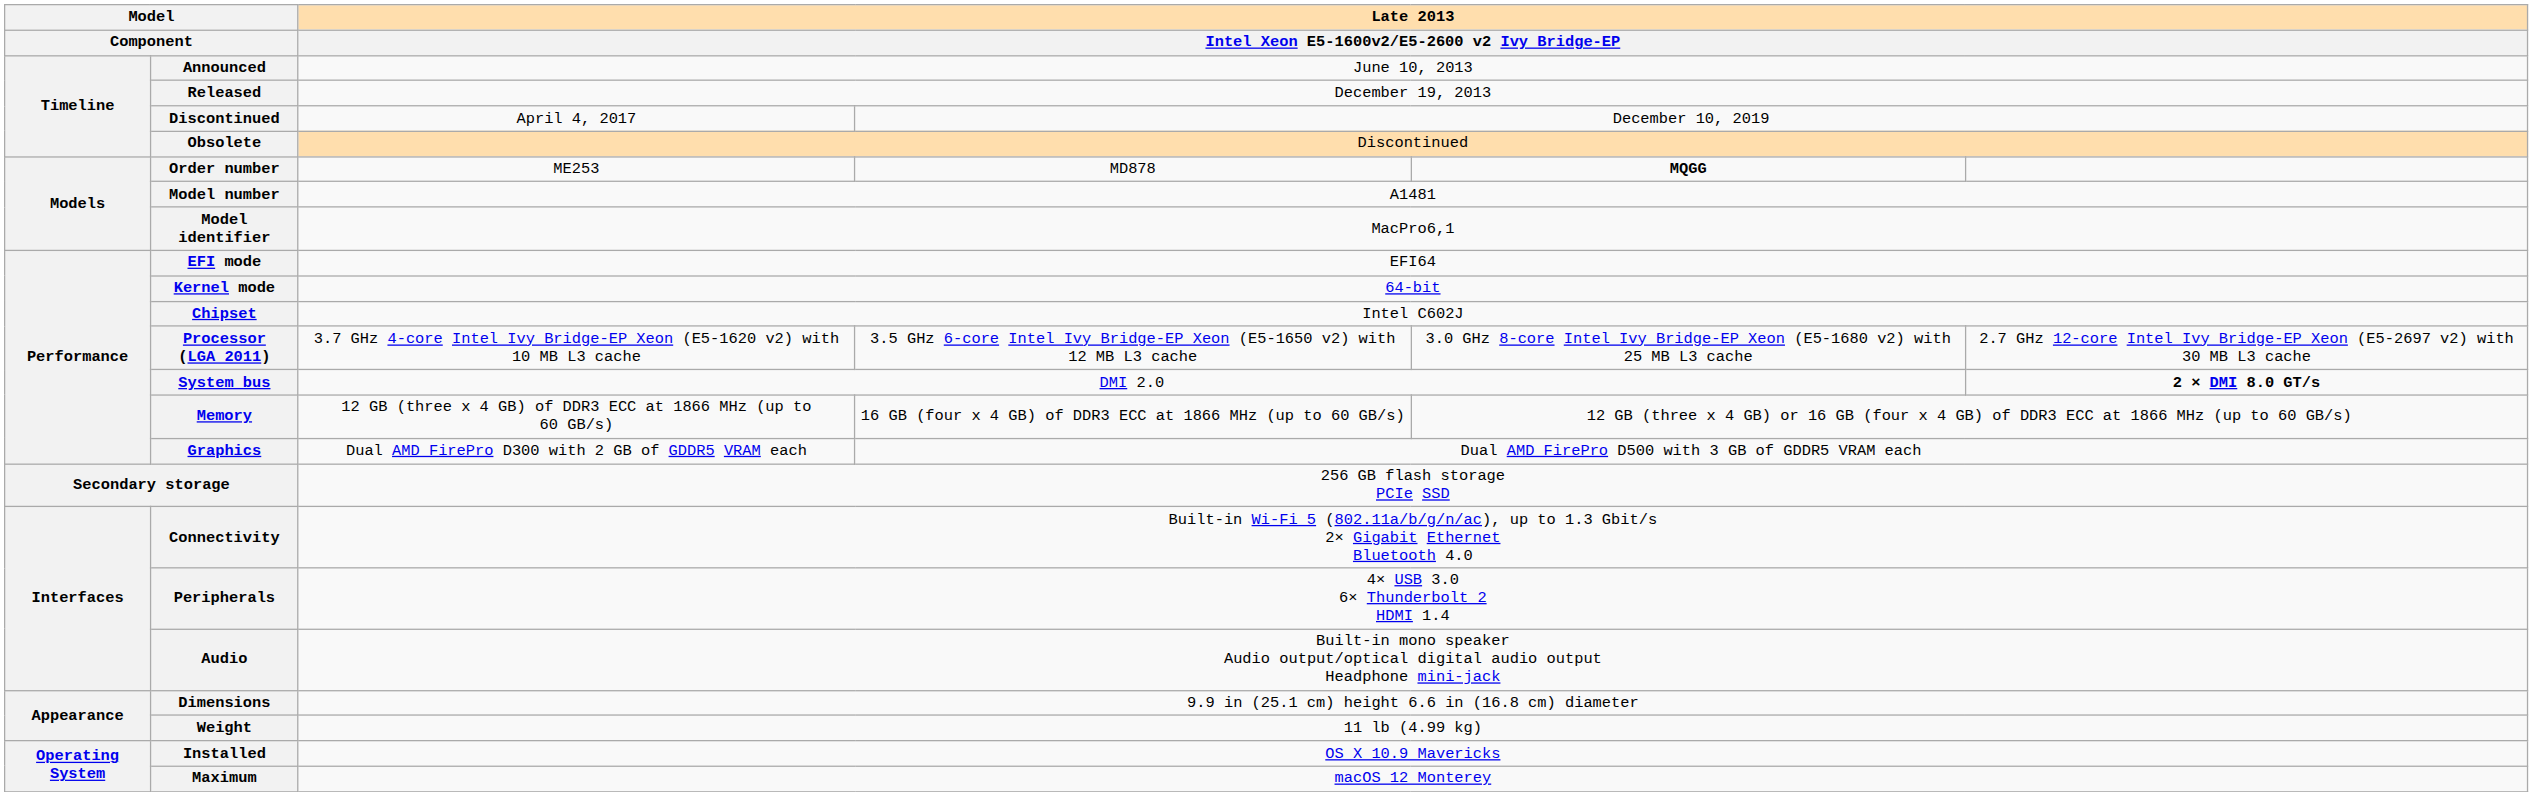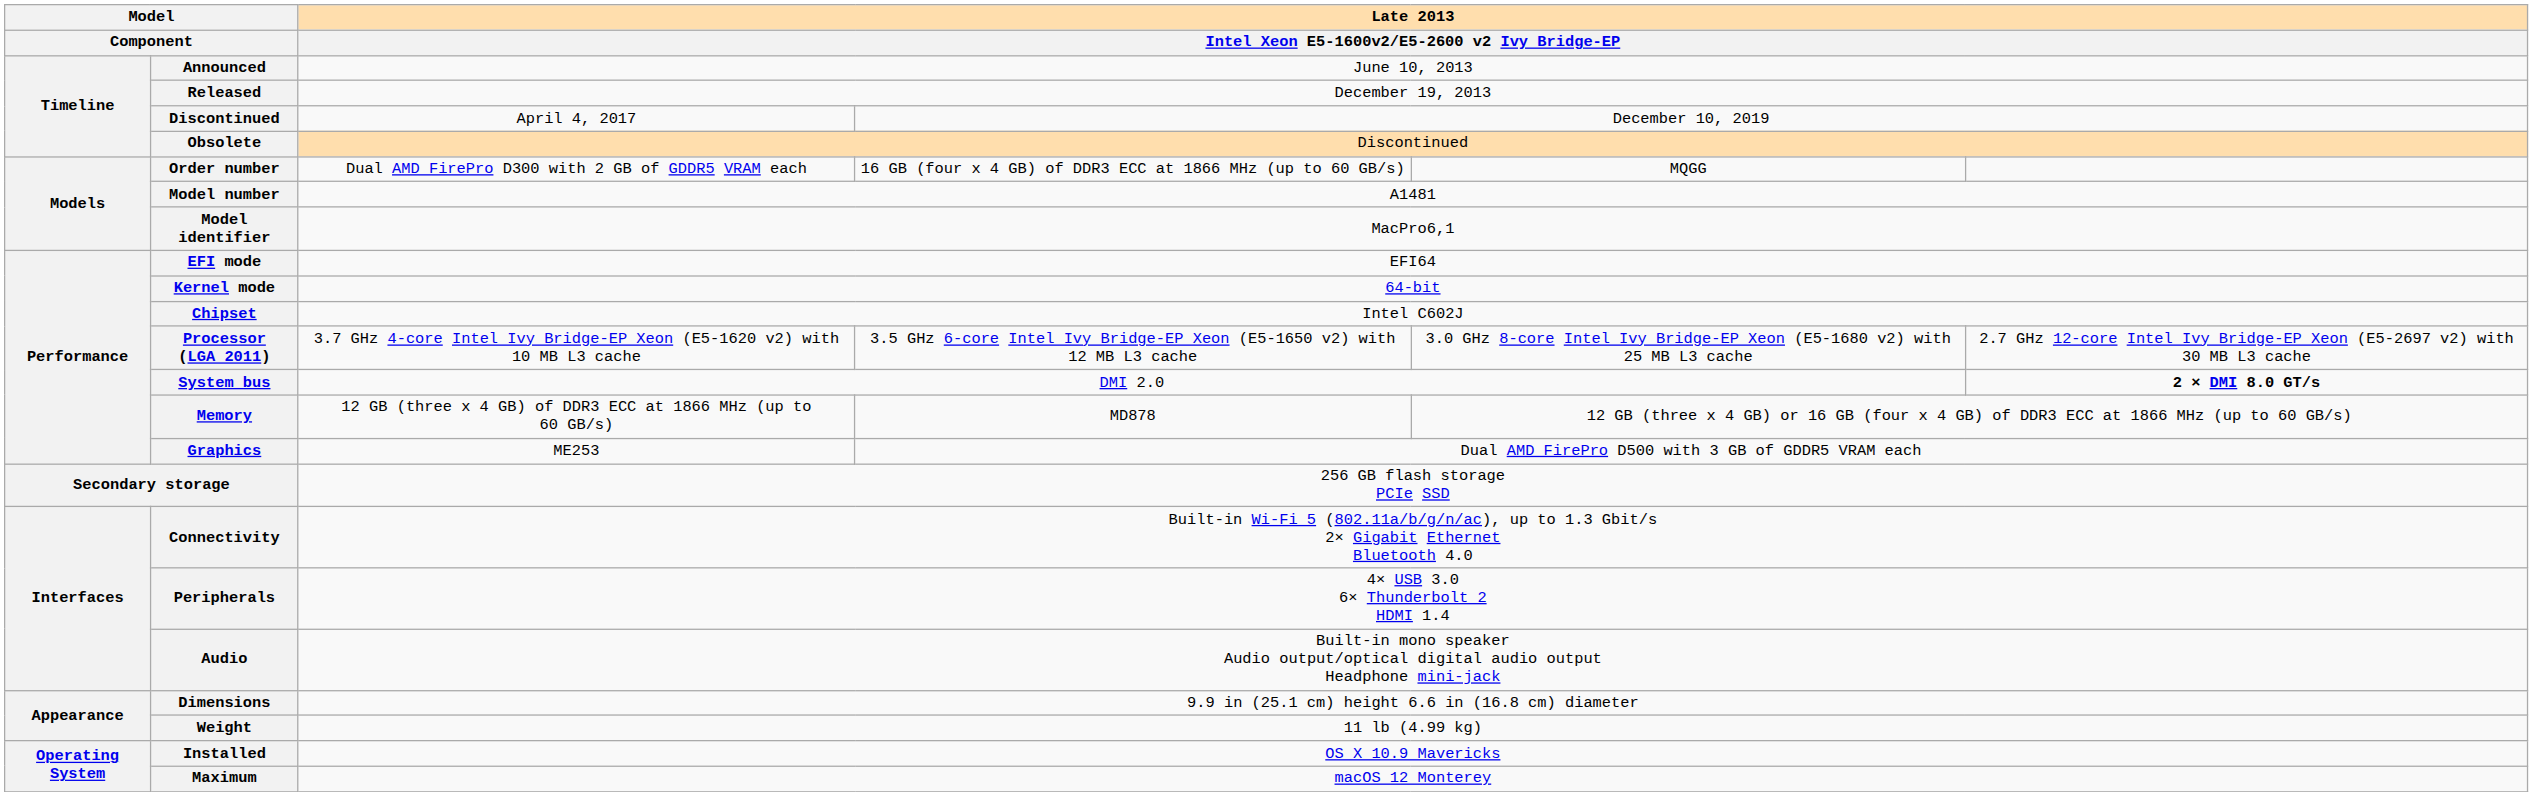Order number | column 3: ME253 -> Dual AMD FirePro D300 with 2 GB of GDDR5 VRAM each
Order number | column 4: MD878 -> 16 GB (four x 4 GB) of DDR3 ECC at 1866 MHz (up to 60 GB/s)
Order number | column 5: bold -> normal
Memory | column 4: 16 GB (four x 4 GB) of DDR3 ECC at 1866 MHz (up to 60 GB/s) -> MD878
Graphics | column 3: Dual AMD FirePro D300 with 2 GB of GDDR5 VRAM each -> ME253
